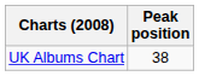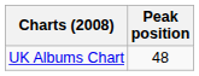UK Albums Chart | Peak position: 38 -> 48
